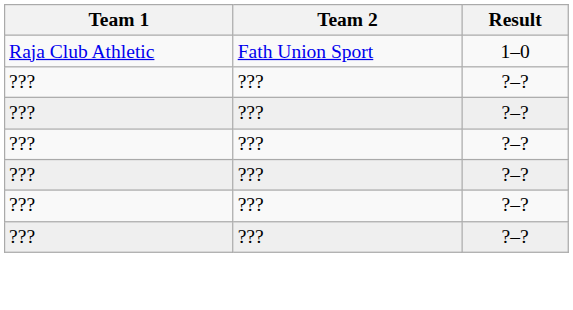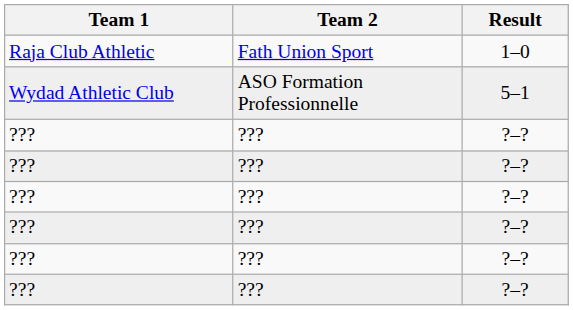+ row: Wydad Athletic Club | ASO Formation Professionnelle | 5–1
